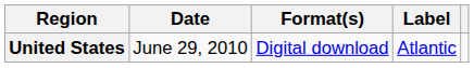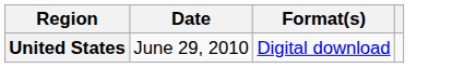- column: Label | Atlantic
